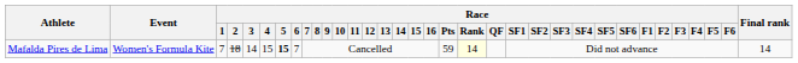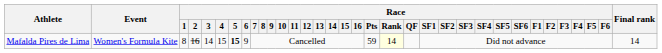Mafalda Pires de Lima | Race / 1: 7 -> 8
Mafalda Pires de Lima | Race / 2: 18 -> 16
Mafalda Pires de Lima | Race / 6: 7 -> 9
